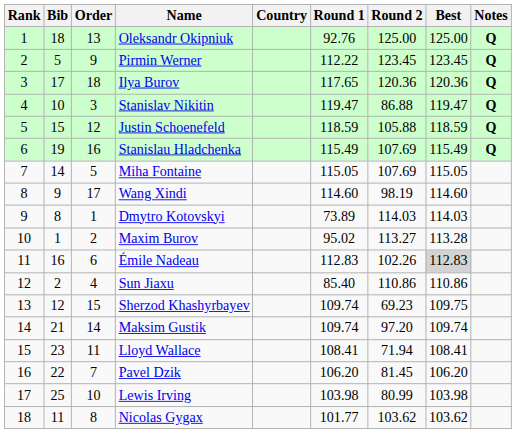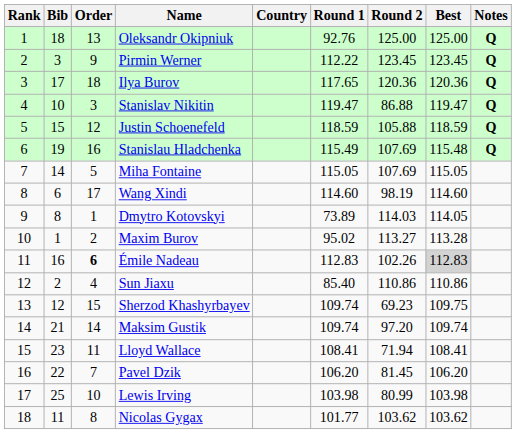Pirmin Werner | Bib: 5 -> 3
Stanislau Hladchenka | Best: 115.49 -> 115.48
Wang Xindi | Bib: 9 -> 6
Dmytro Kotovskyi | Best: 114.03 -> 114.05
Émile Nadeau | Order: normal -> bold
